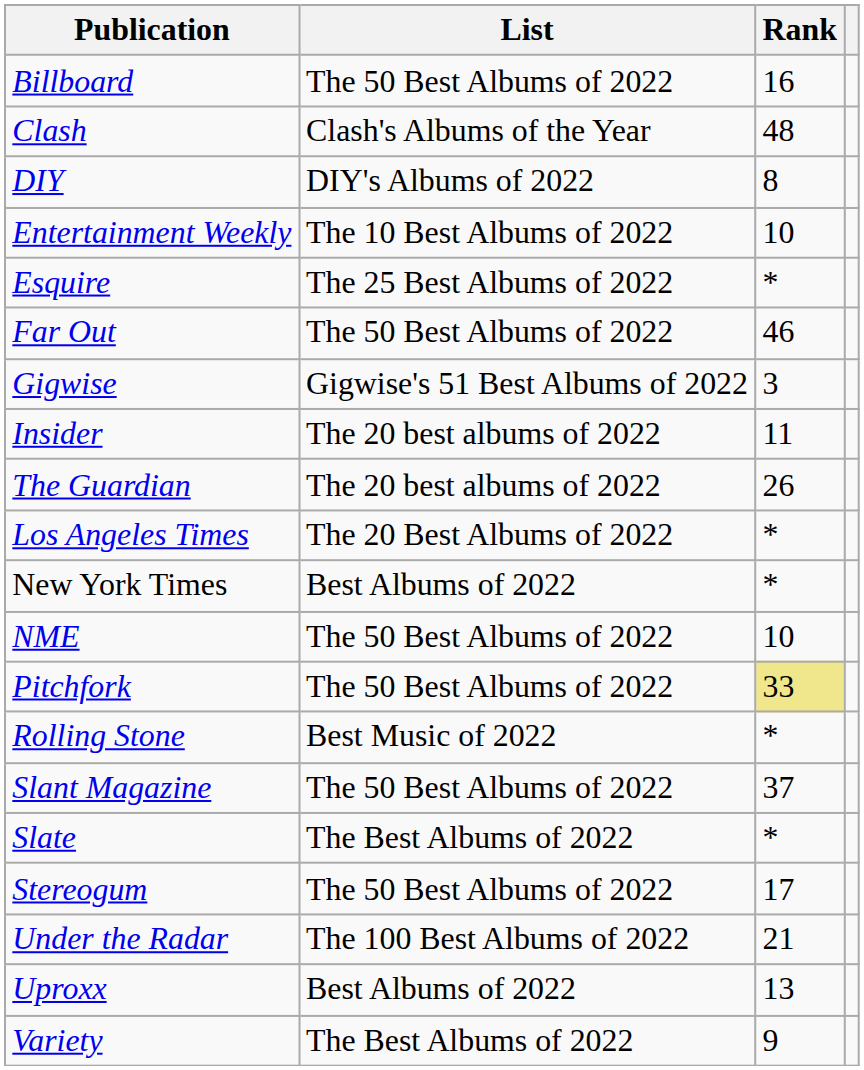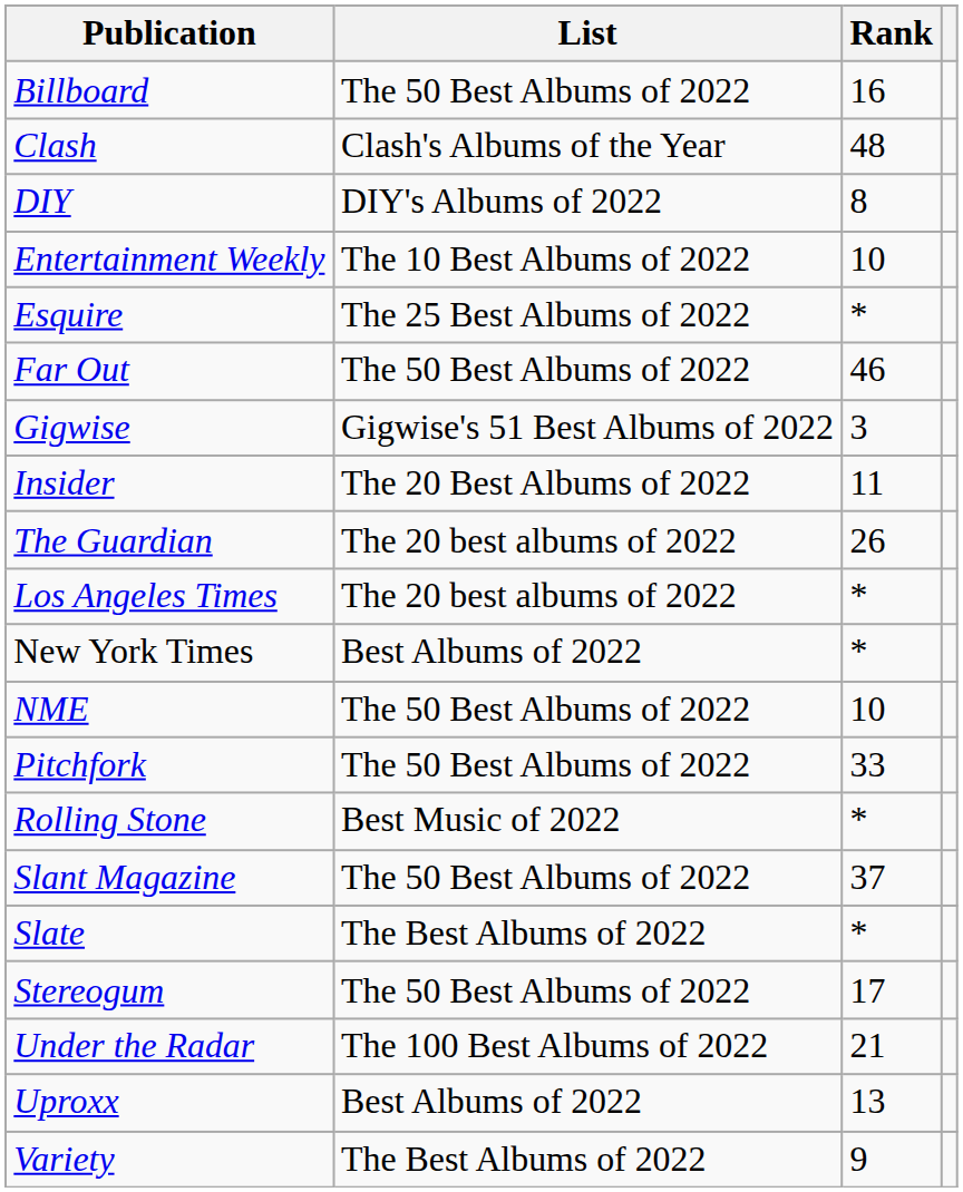Insider | List: The 20 best albums of 2022 -> The 20 Best Albums of 2022
Los Angeles Times | List: The 20 Best Albums of 2022 -> The 20 best albums of 2022
Pitchfork | Rank: khaki background -> no background
